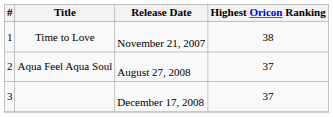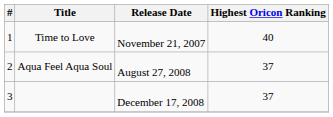Time to Love | Highest Oricon Ranking: 38 -> 40
